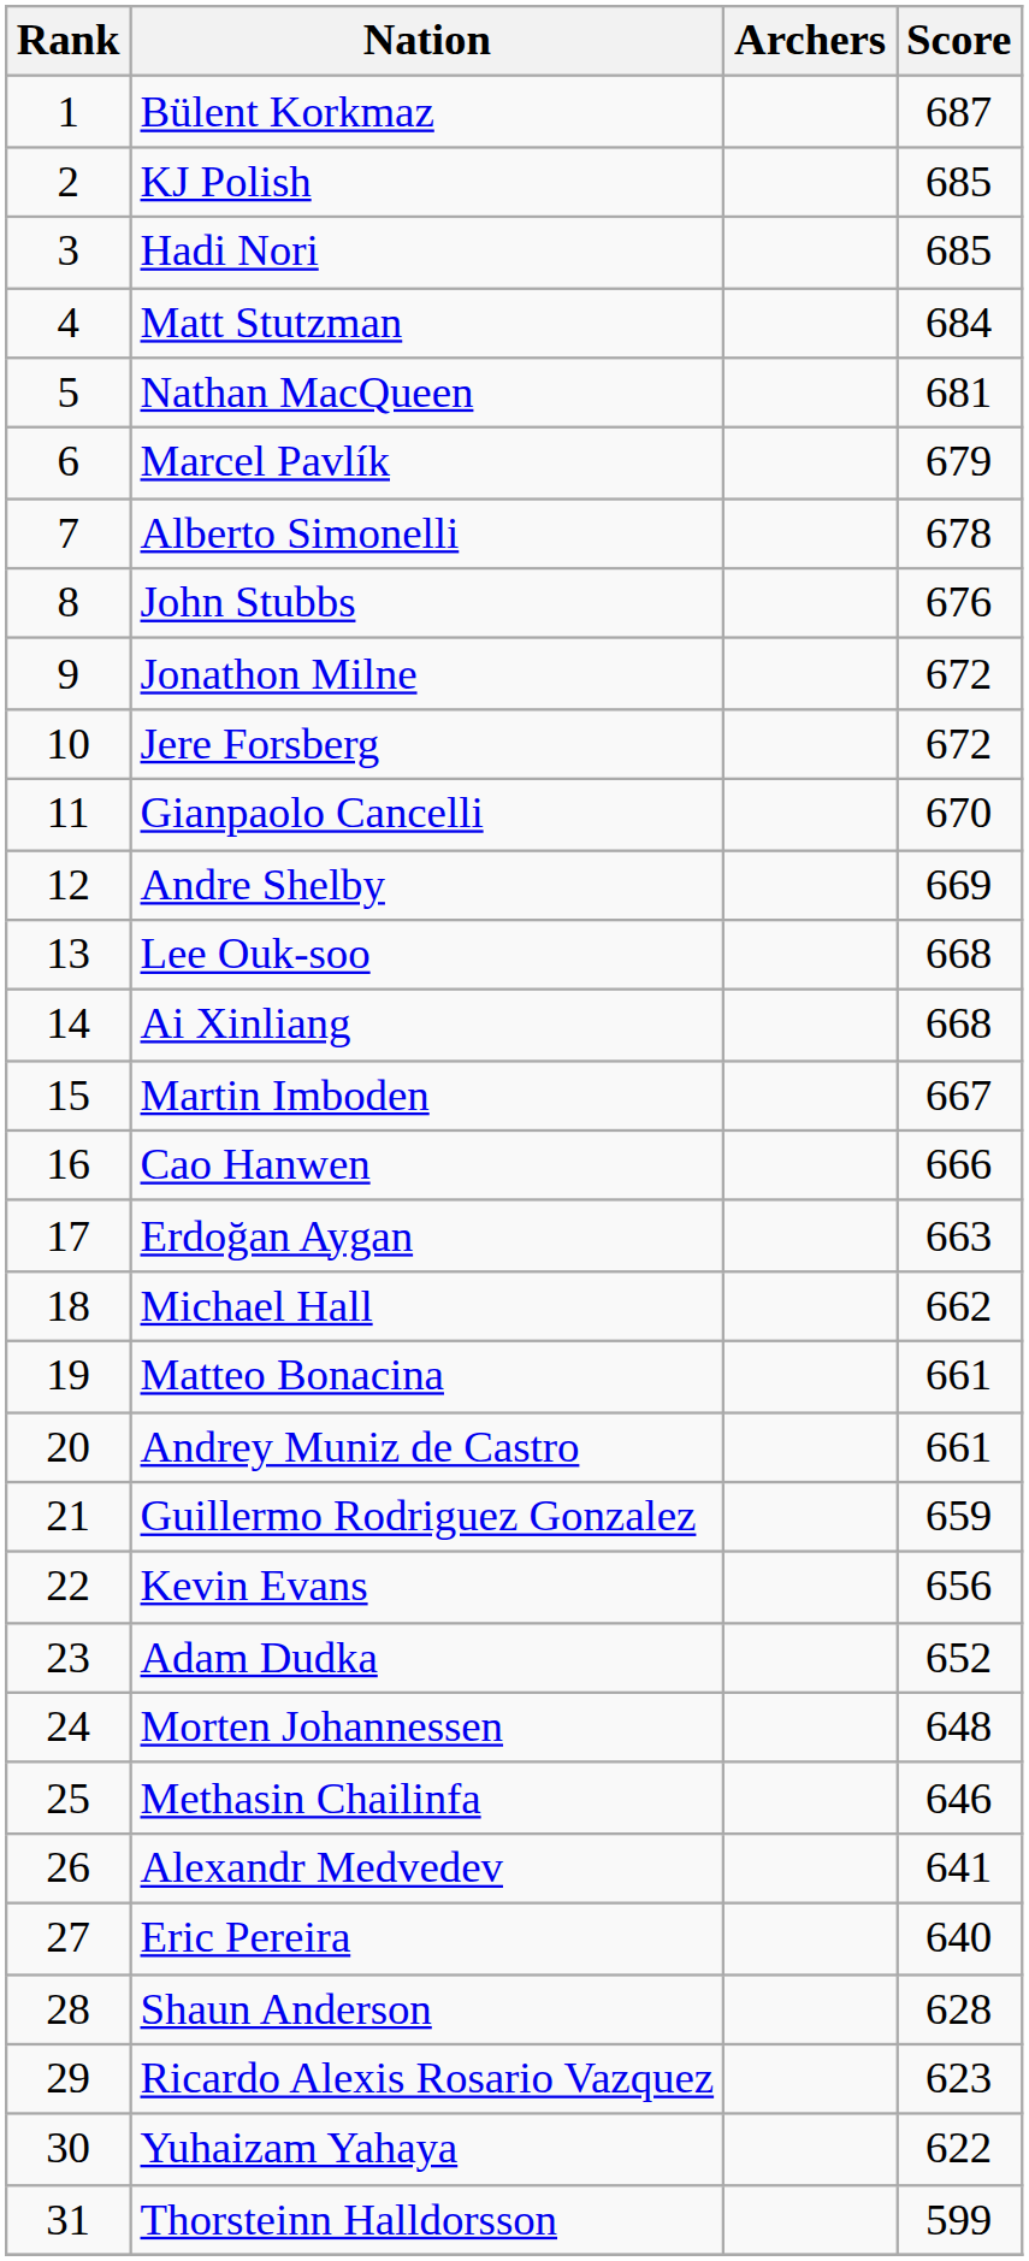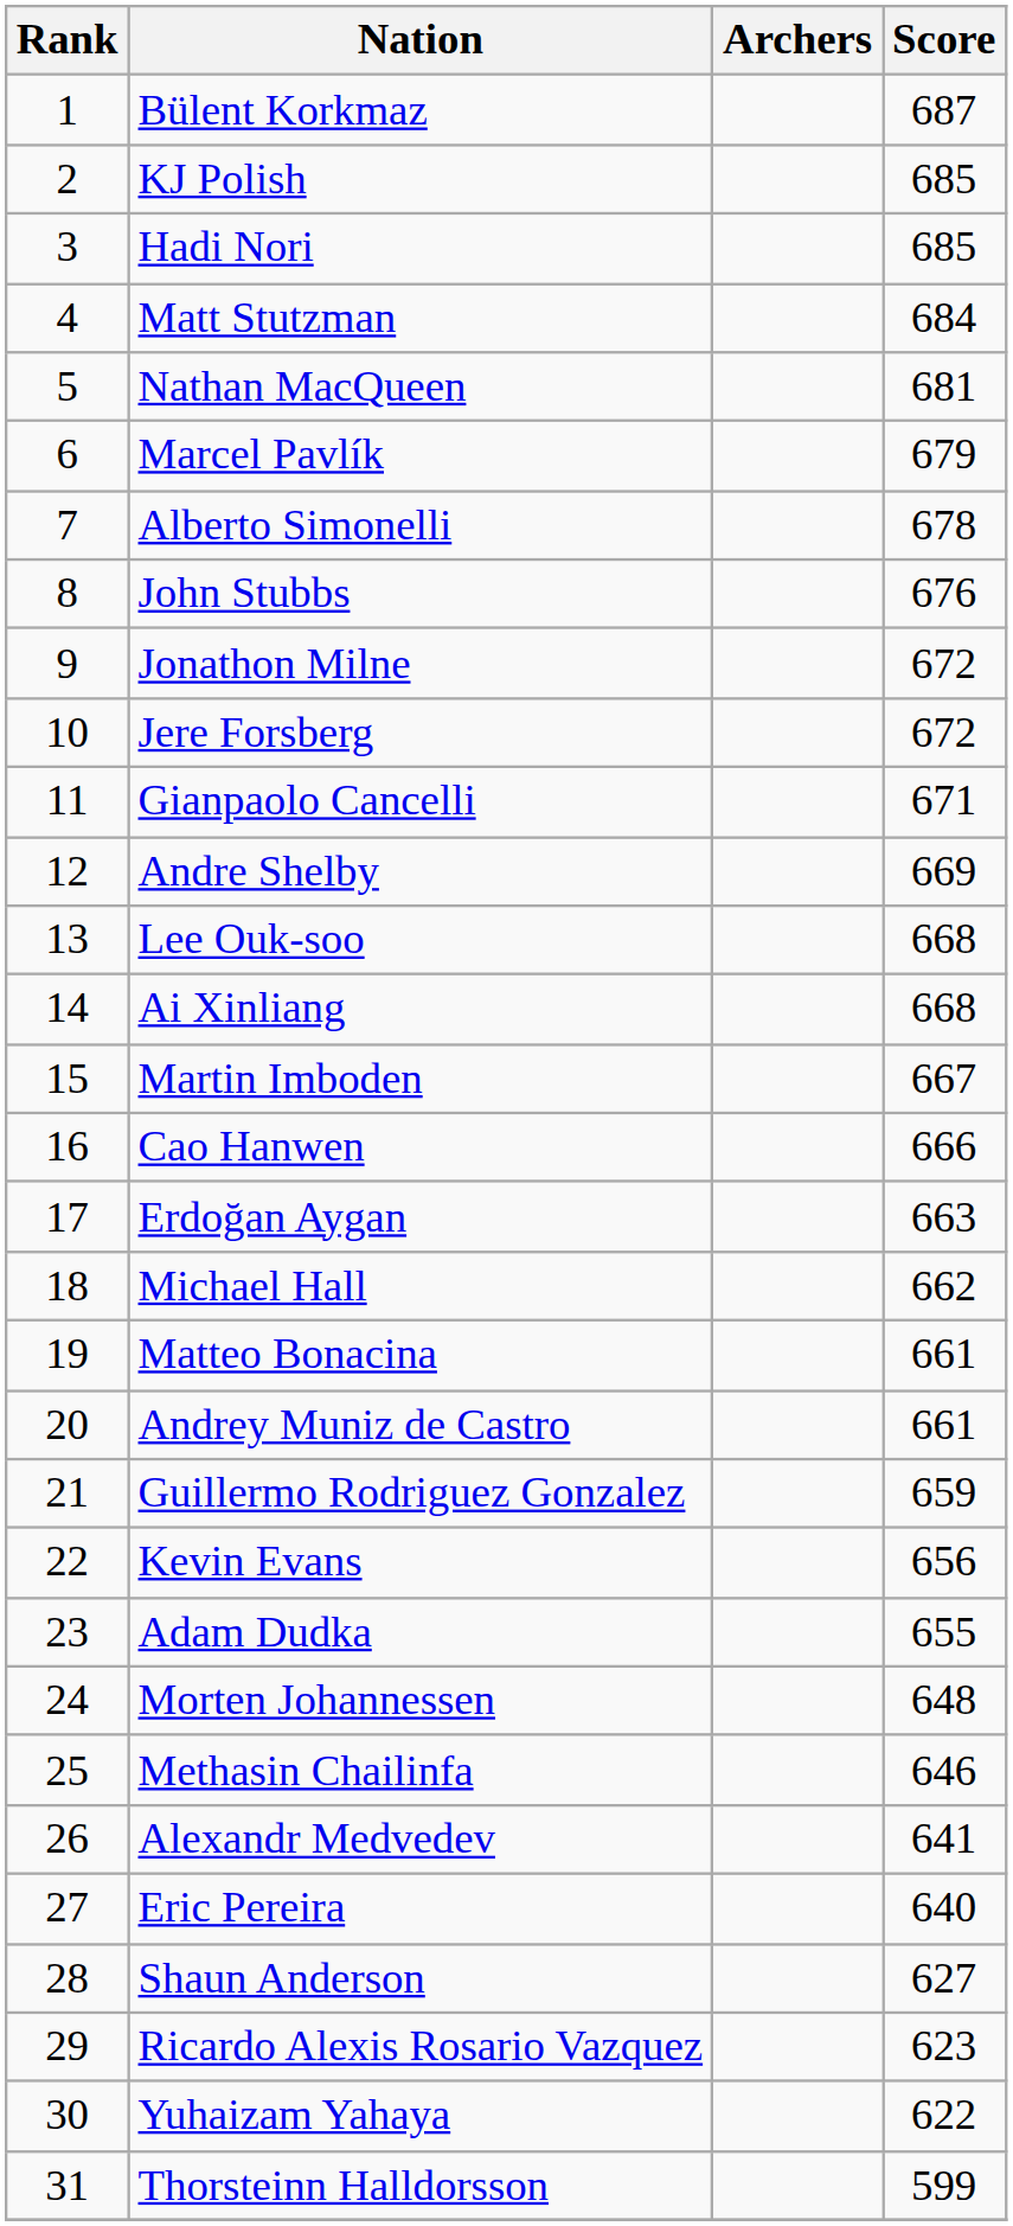Gianpaolo Cancelli | Score: 670 -> 671
Adam Dudka | Score: 652 -> 655
Shaun Anderson | Score: 628 -> 627
